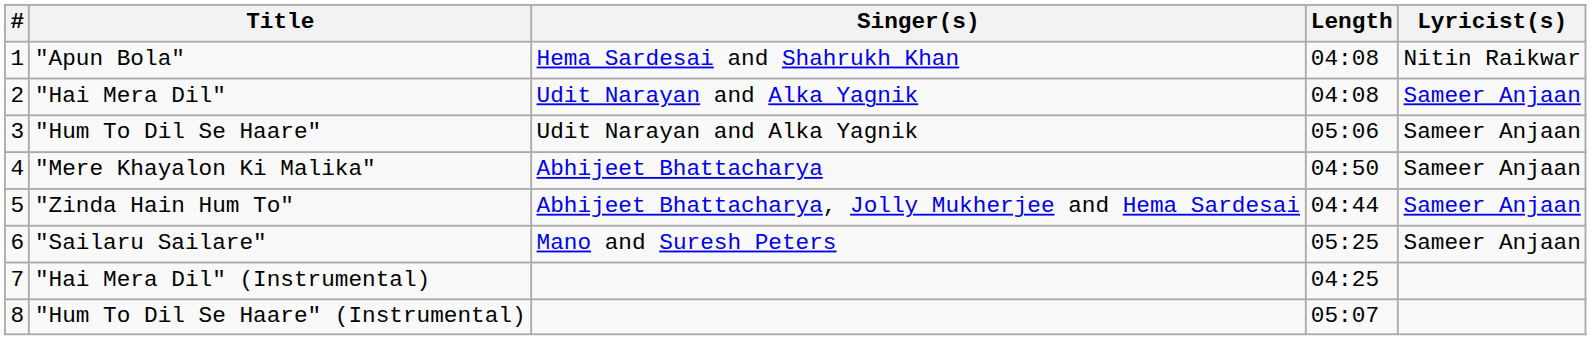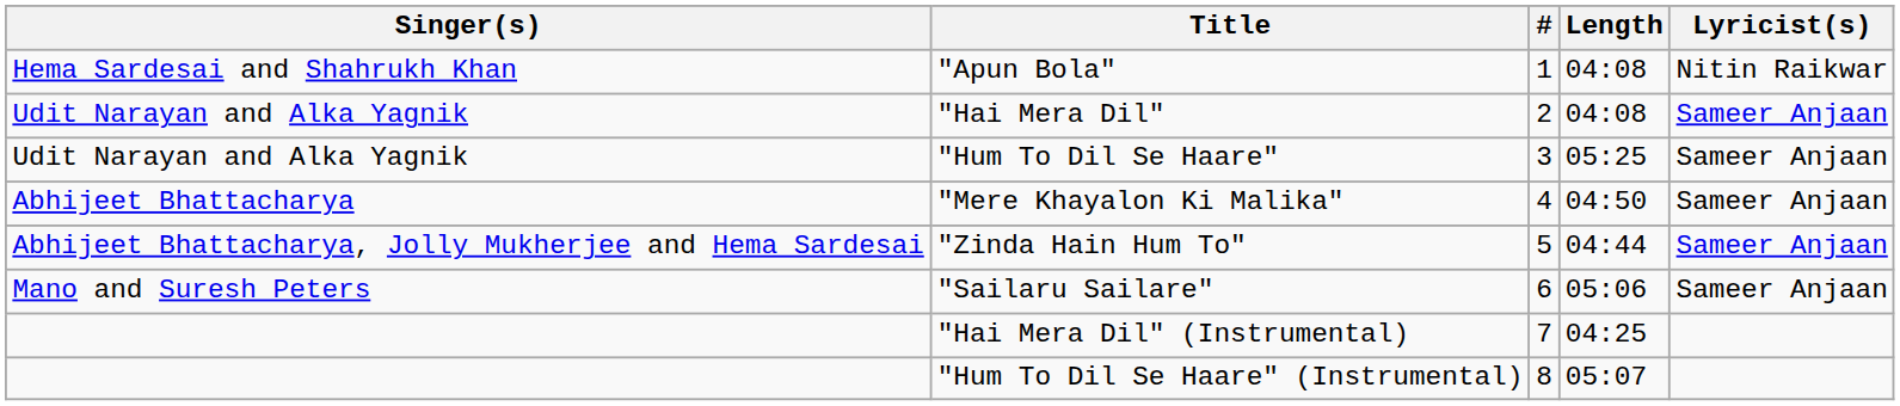columns swapped: # <-> Singer(s)
"Hum To Dil Se Haare" | Length: 05:06 -> 05:25
"Sailaru Sailare" | Length: 05:25 -> 05:06
